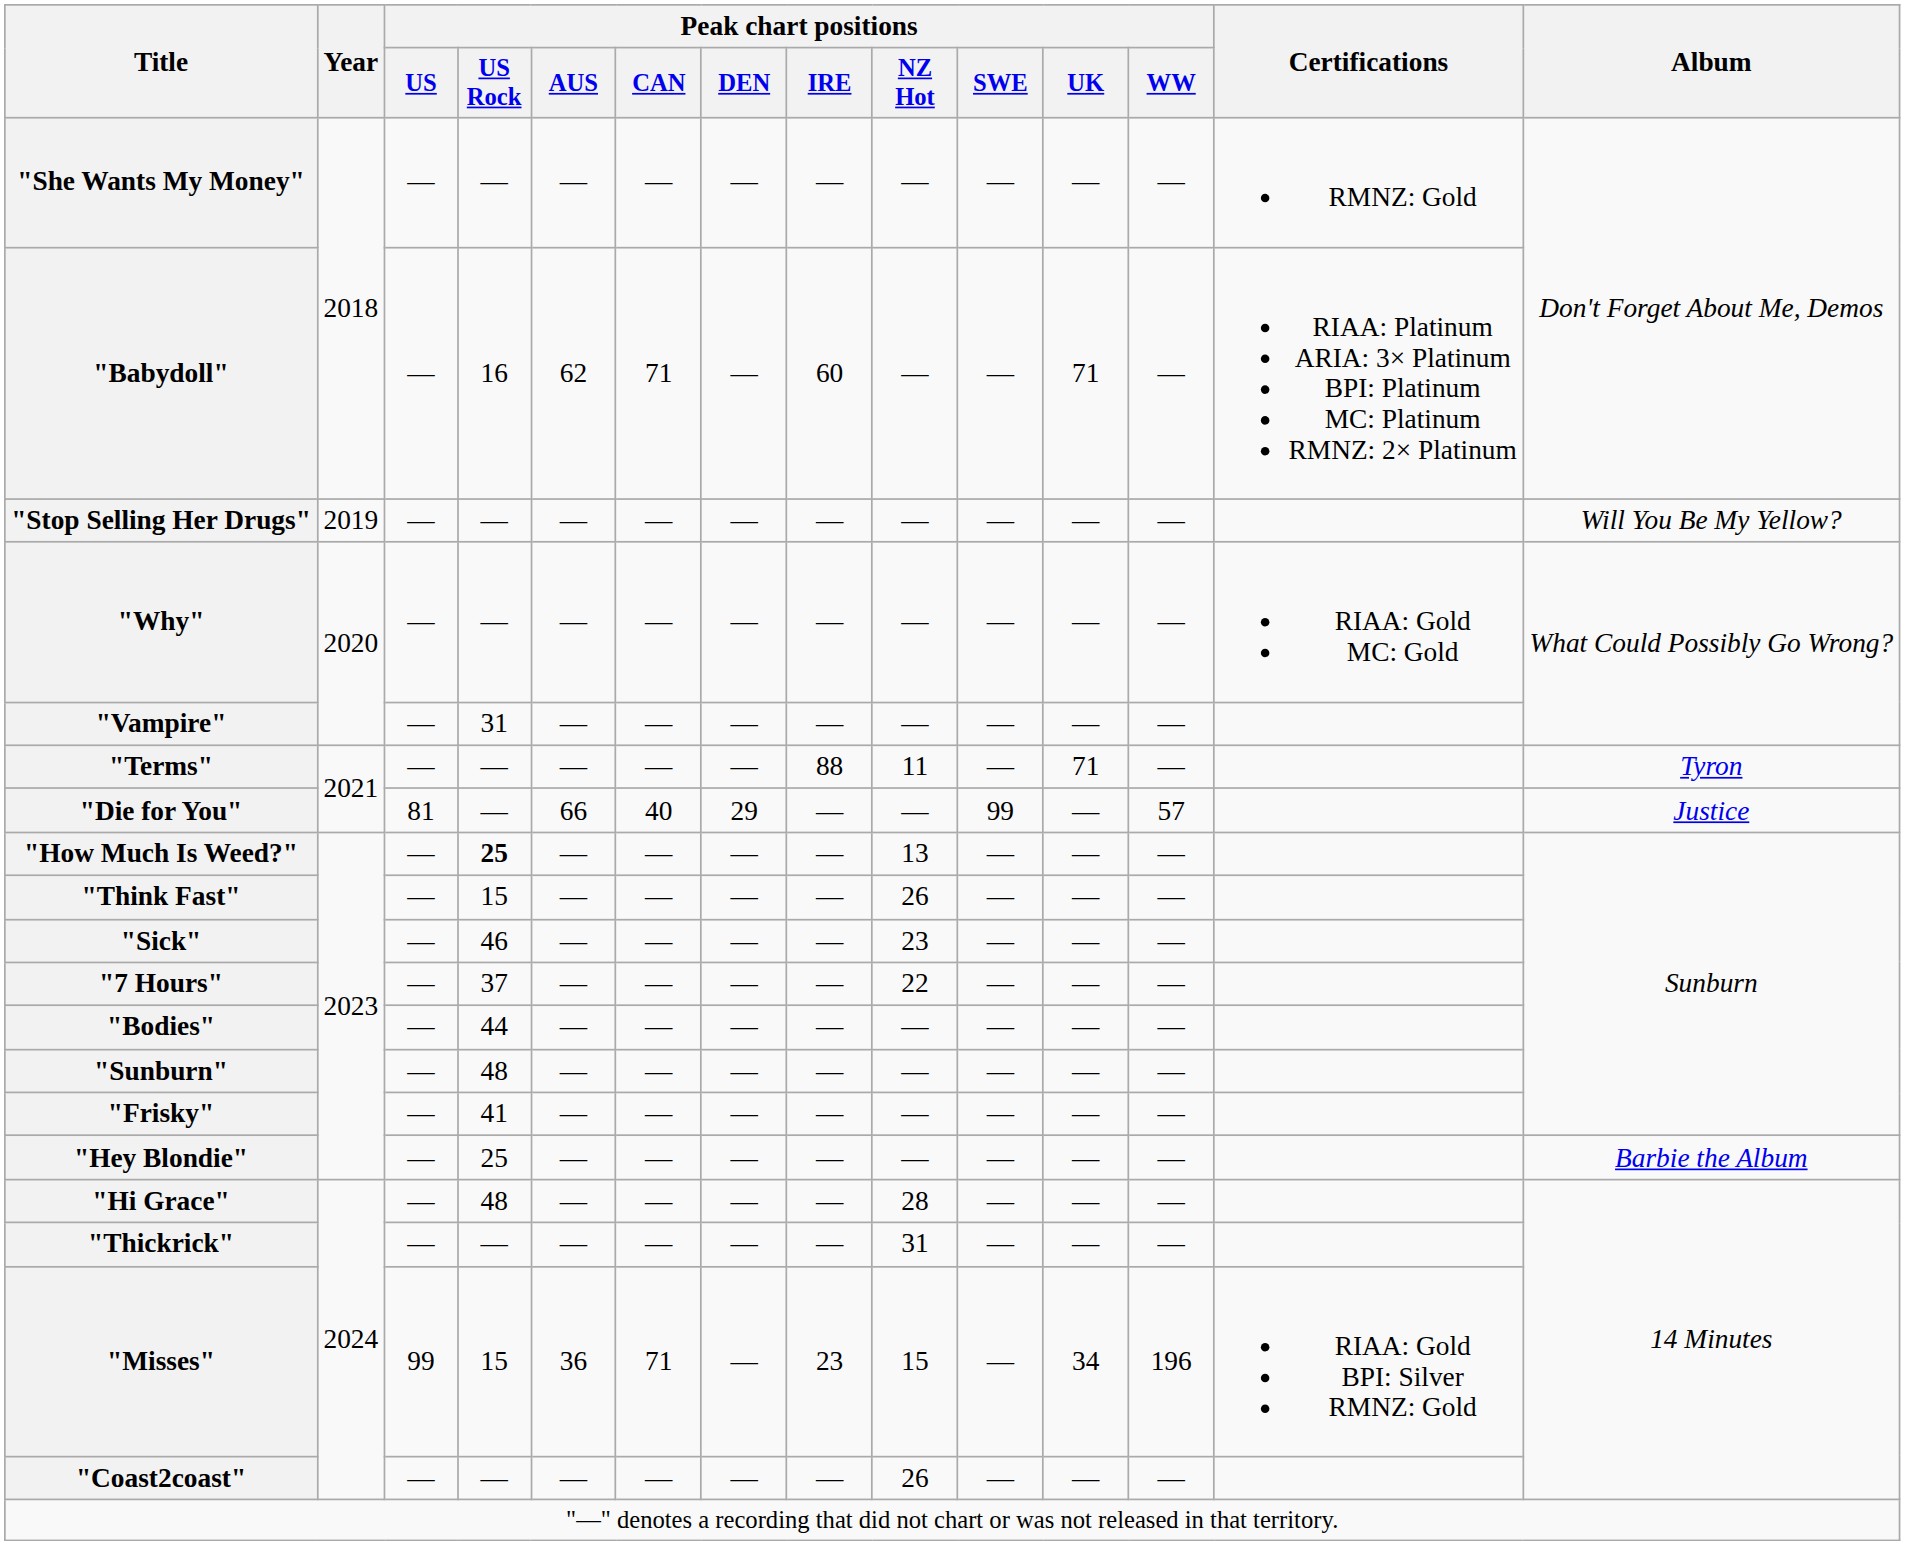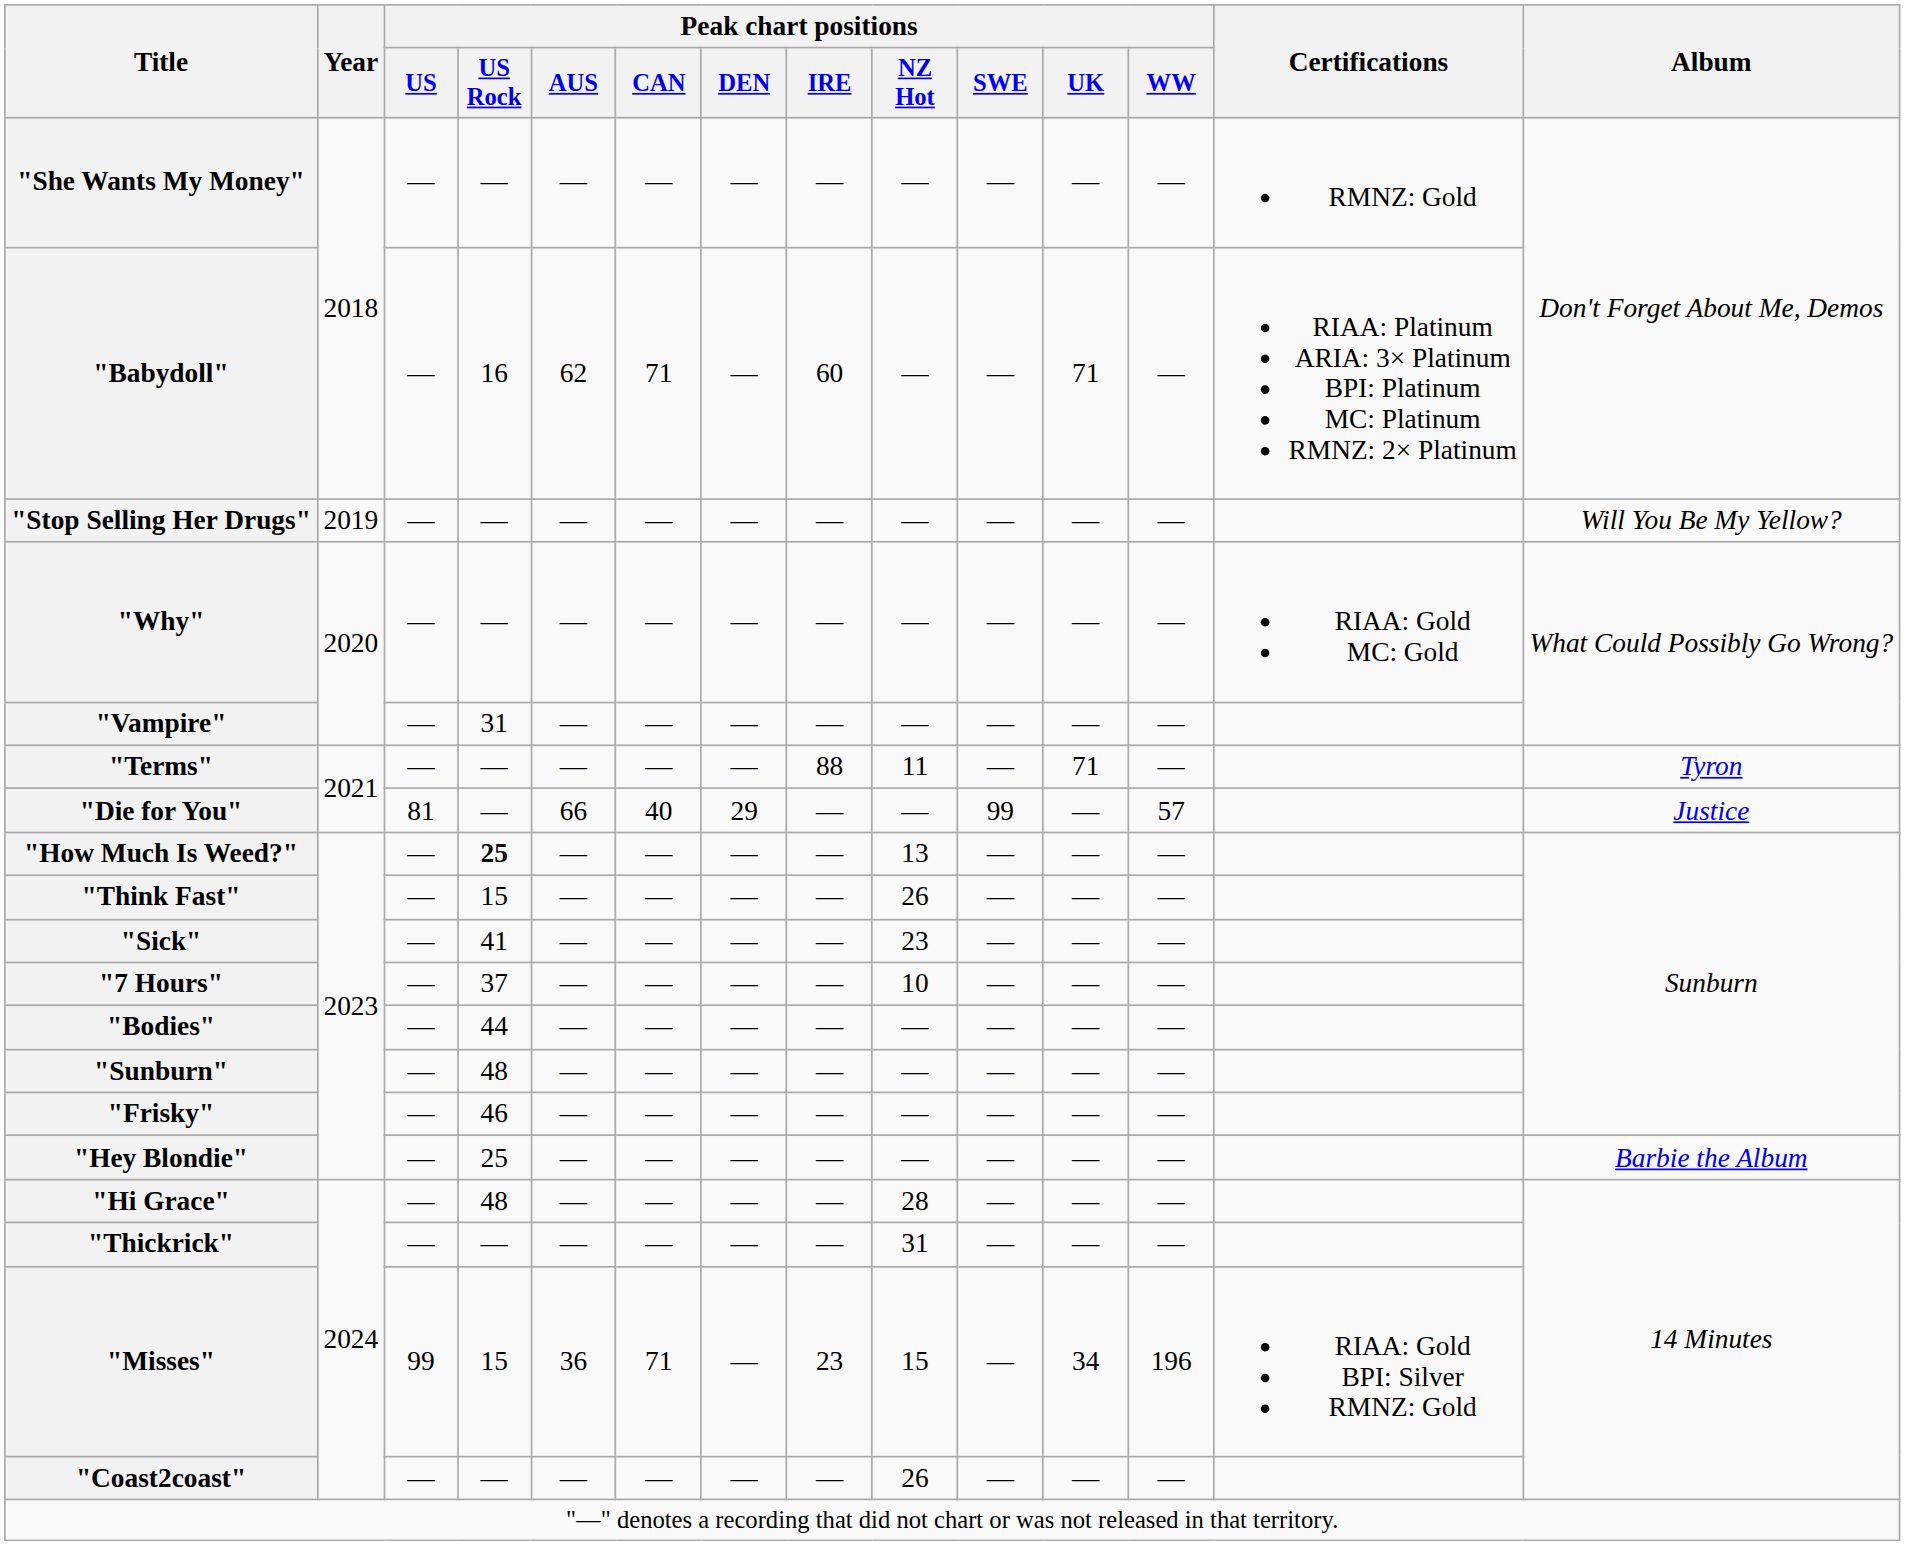"Sick" | Peak chart positions / US Rock: 46 -> 41
"7 Hours" | Peak chart positions / NZ Hot: 22 -> 10
"Frisky" | Peak chart positions / US Rock: 41 -> 46
